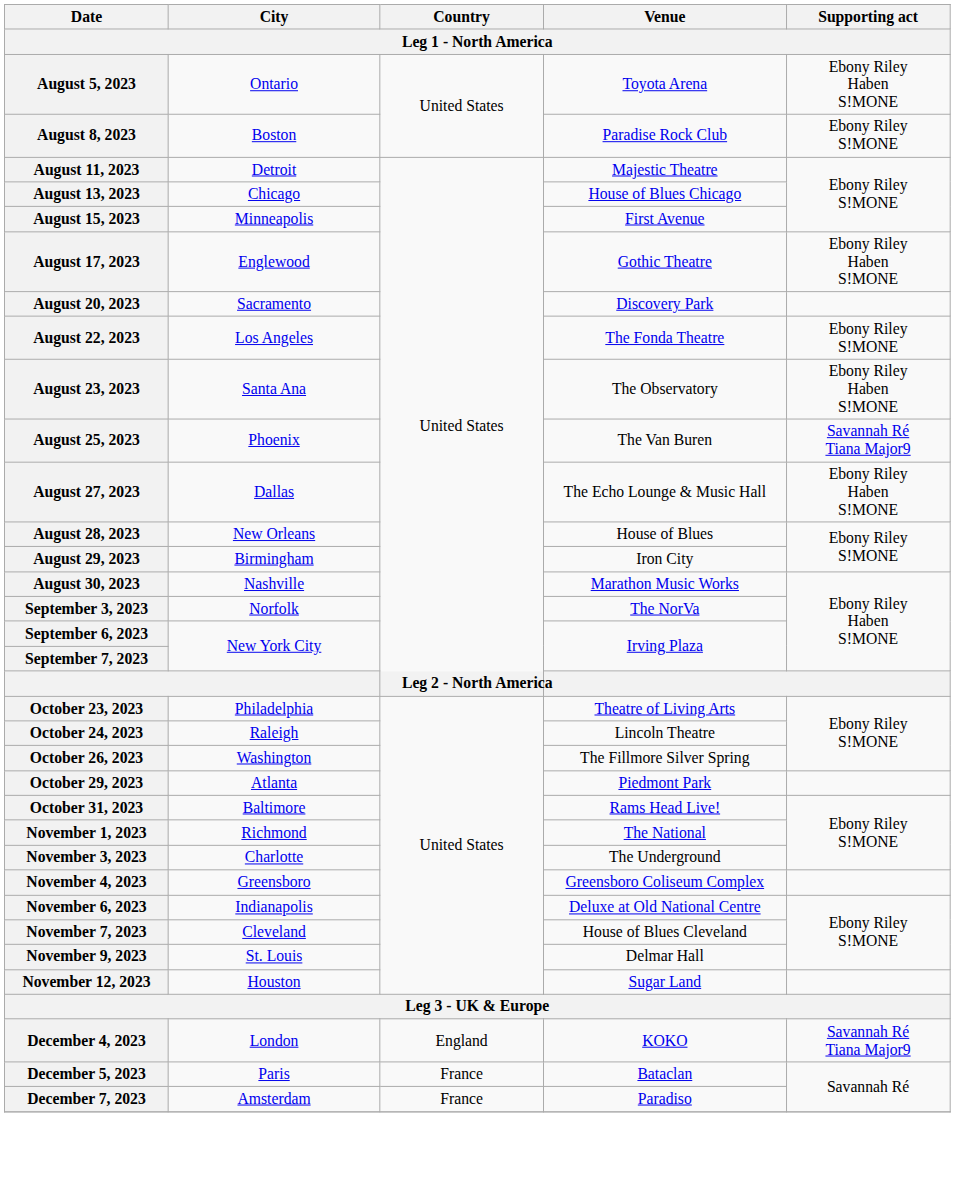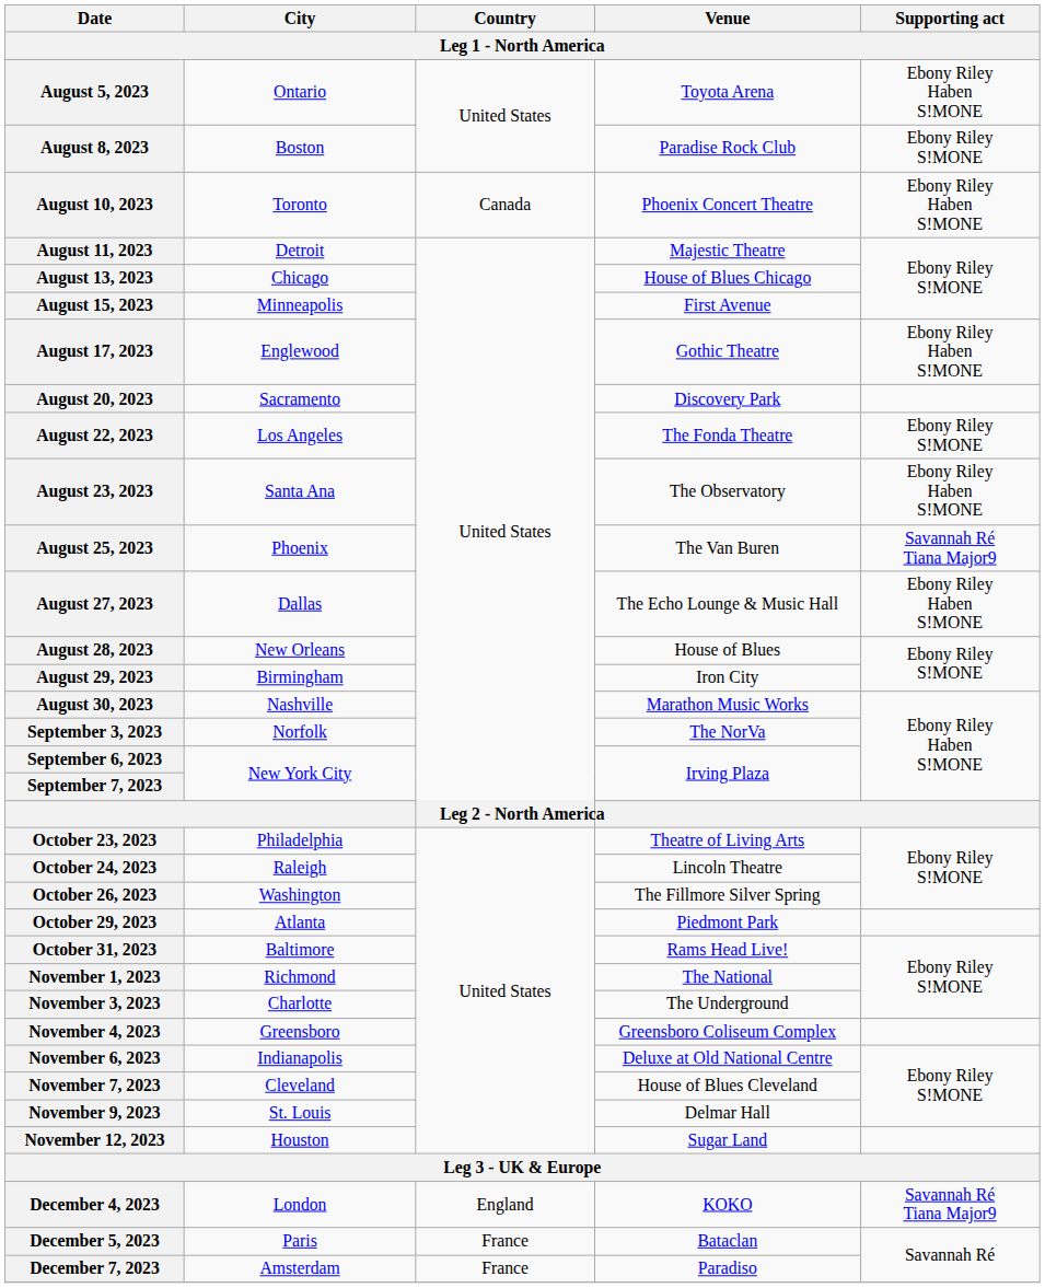+ row: August 10, 2023 | Toronto | Canada | Phoenix Concert Theatre | Ebony Riley Haben S!MONE
